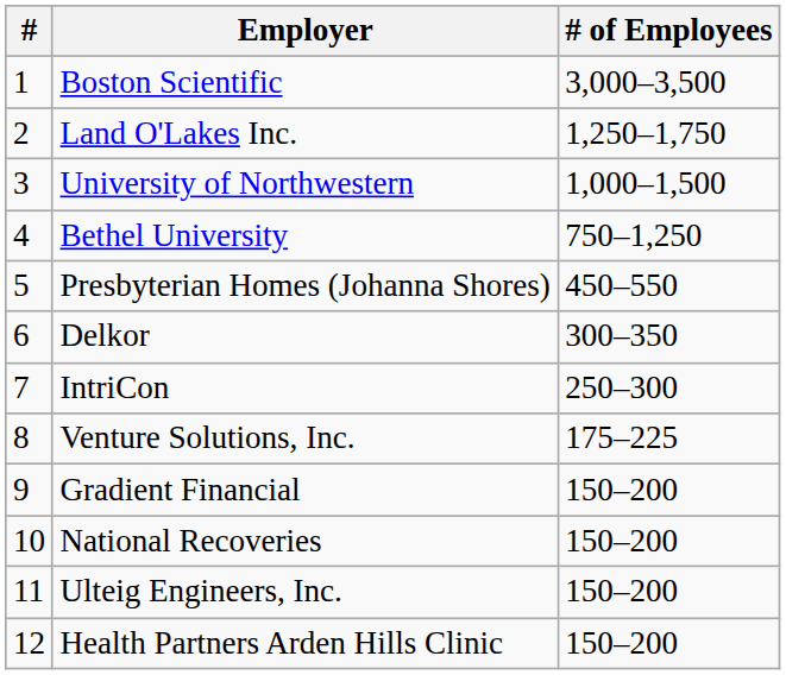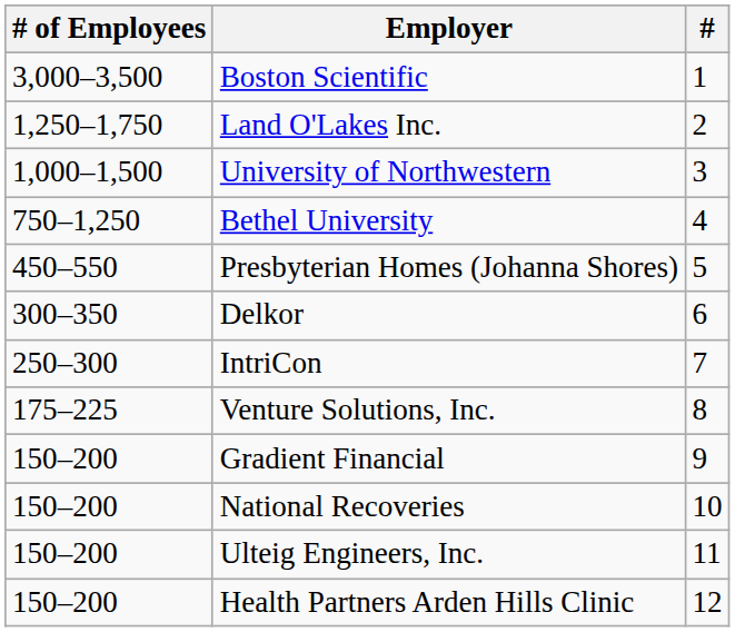columns swapped: # <-> # of Employees
